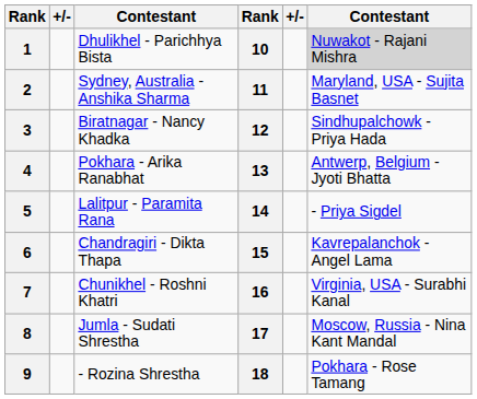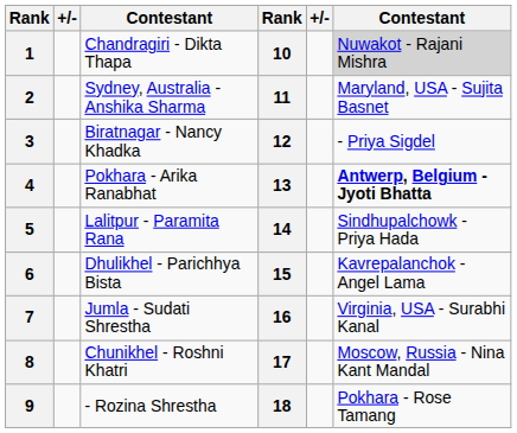1 | column 3: Dhulikhel - Parichhya Bista -> Chandragiri - Dikta Thapa
3 | column 6: Sindhupalchowk - Priya Hada -> - Priya Sigdel
4 | column 6: normal -> bold
5 | column 6: - Priya Sigdel -> Sindhupalchowk - Priya Hada
6 | column 3: Chandragiri - Dikta Thapa -> Dhulikhel - Parichhya Bista
7 | column 3: Chunikhel - Roshni Khatri -> Jumla - Sudati Shrestha
8 | column 3: Jumla - Sudati Shrestha -> Chunikhel - Roshni Khatri
